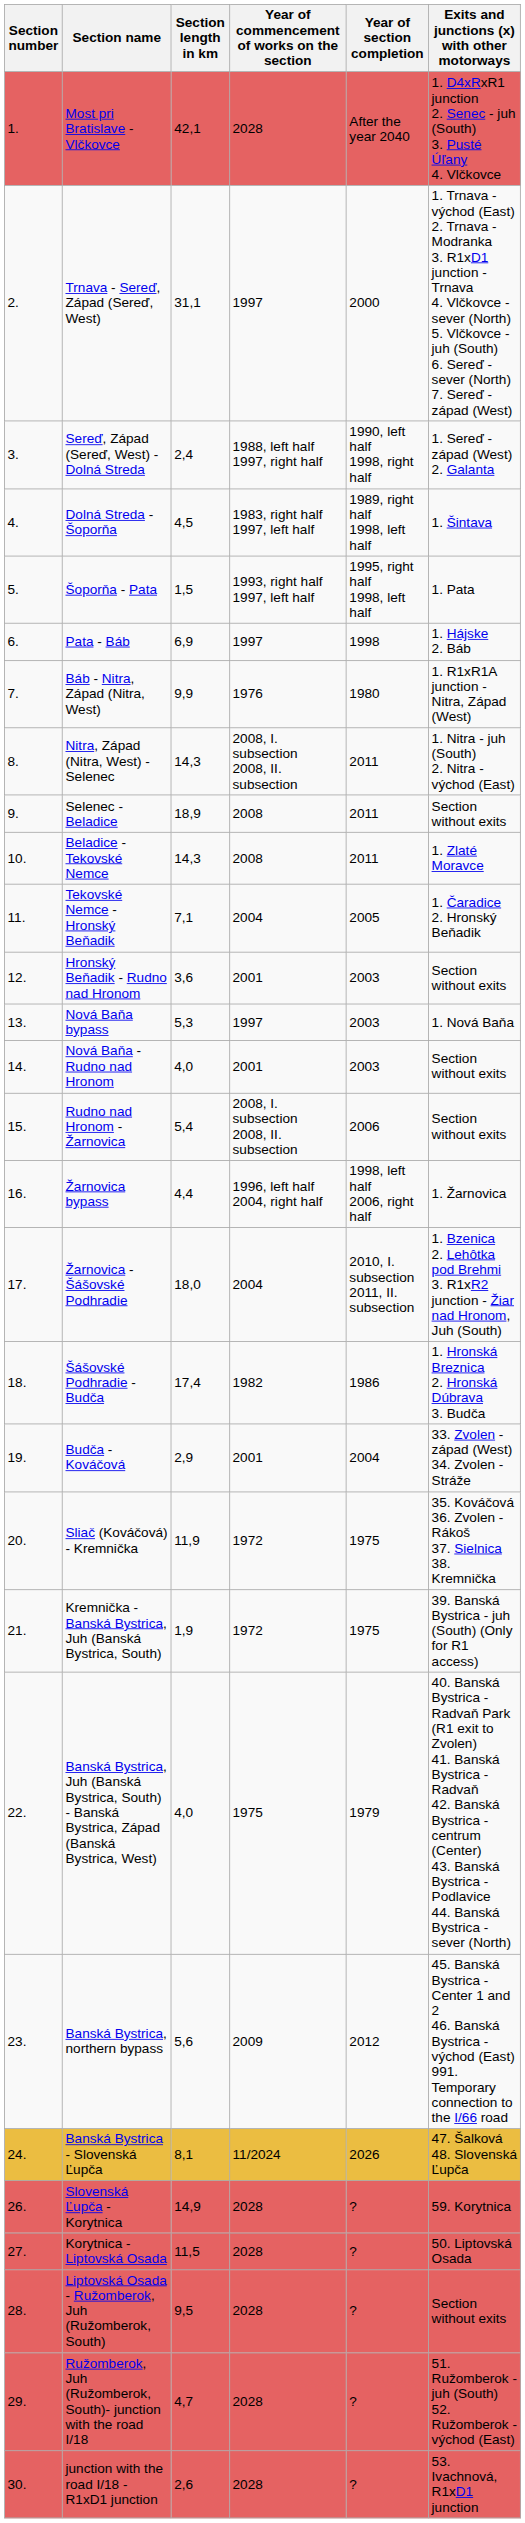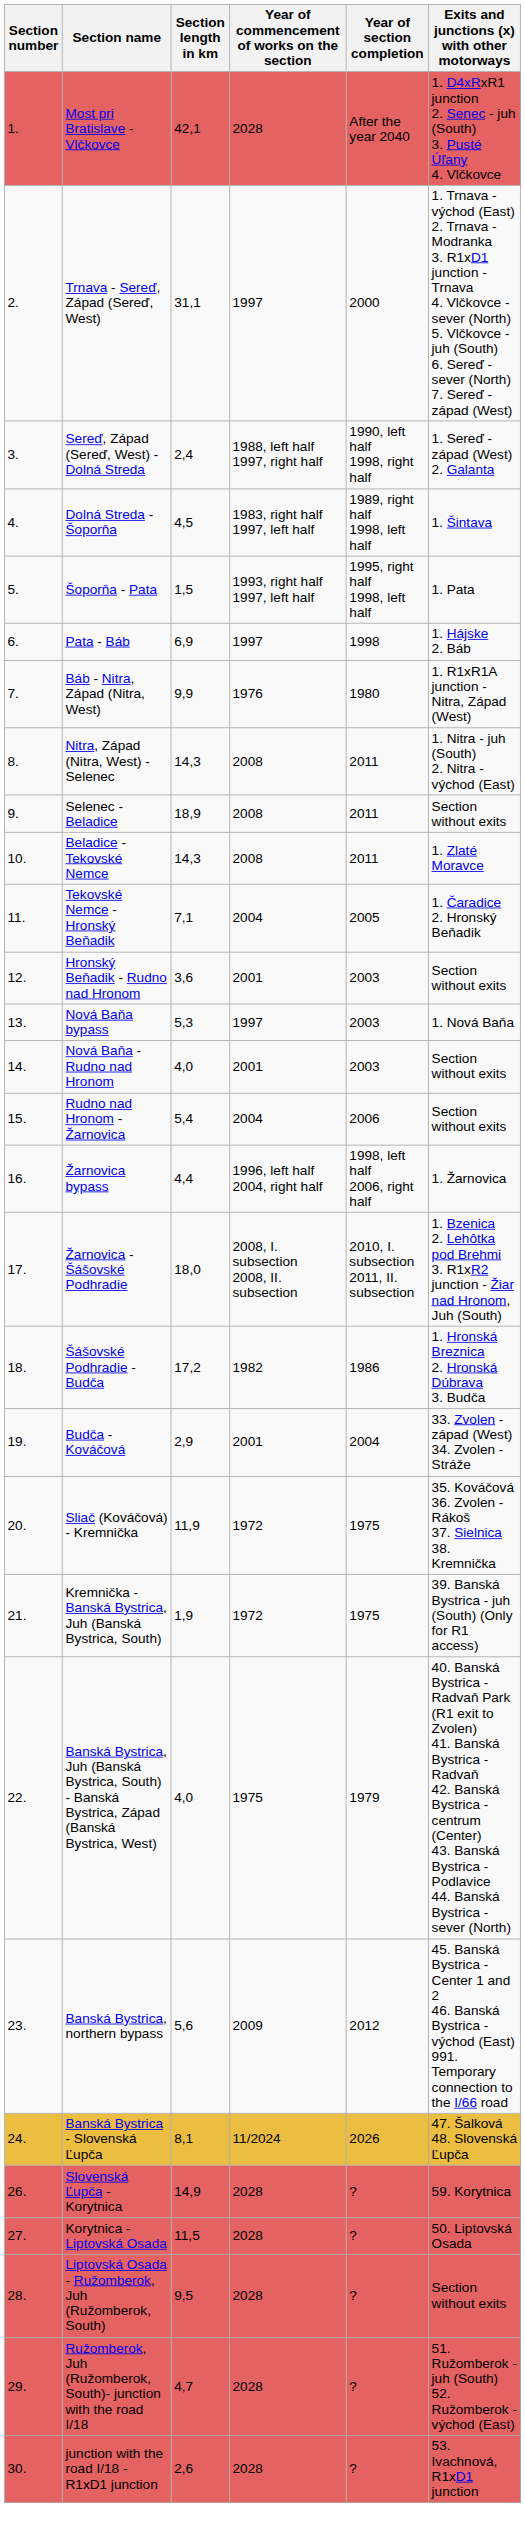Nitra, Západ (Nitra, West) - Selenec | Year of commencement of works on the section: 2008, I. subsection 2008, II. subsection -> 2008
Rudno nad Hronom - Žarnovica | Year of commencement of works on the section: 2008, I. subsection 2008, II. subsection -> 2004
Žarnovica - Šášovské Podhradie | Year of commencement of works on the section: 2004 -> 2008, I. subsection 2008, II. subsection
Šášovské Podhradie - Budča | Section length in km: 17,4 -> 17,2
